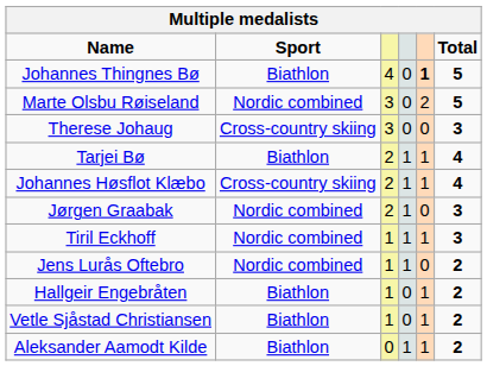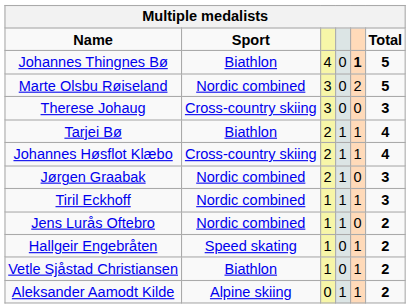Hallgeir Engebråten | Sport: Biathlon -> Speed skating
Aleksander Aamodt Kilde | Sport: Biathlon -> Alpine skiing
